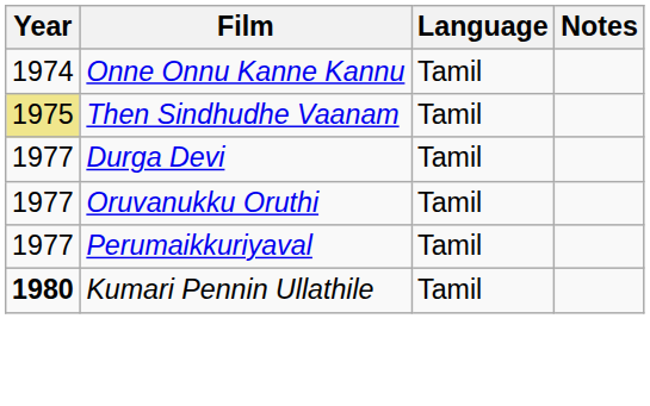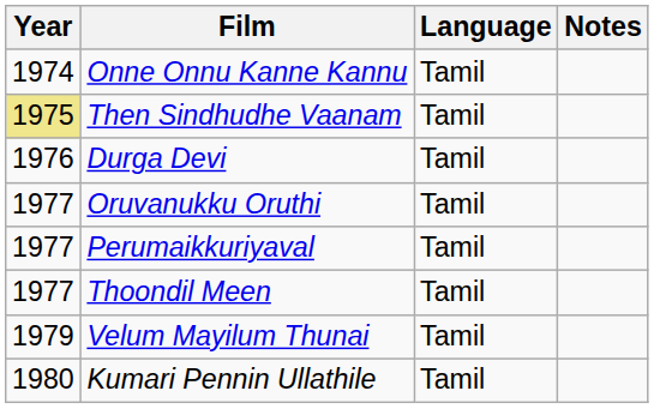Durga Devi | Year: 1977 -> 1976
+ row: 1977 | Thoondil Meen | Tamil
+ row: 1979 | Velum Mayilum Thunai | Tamil
Kumari Pennin Ullathile | Year: bold -> normal
